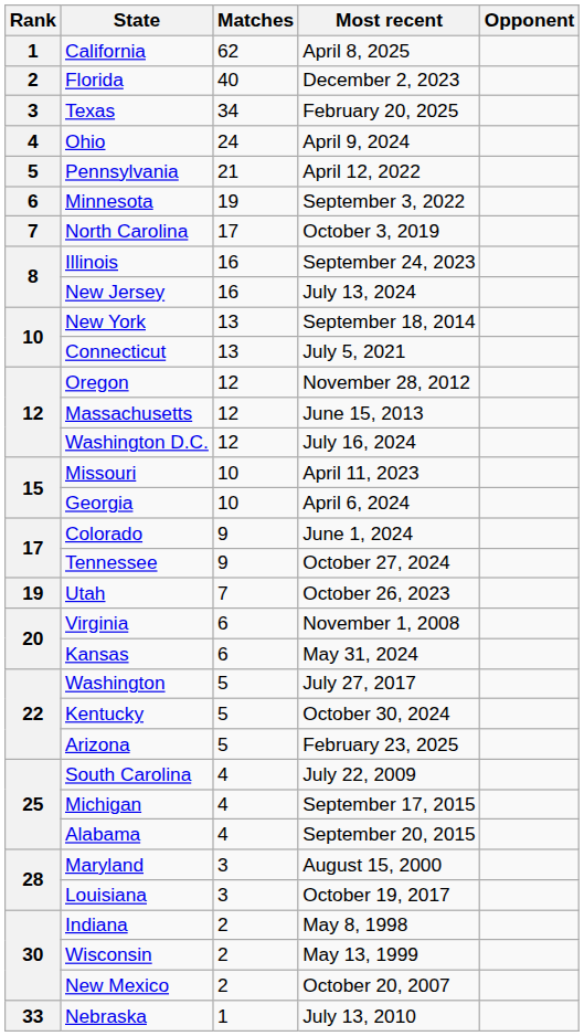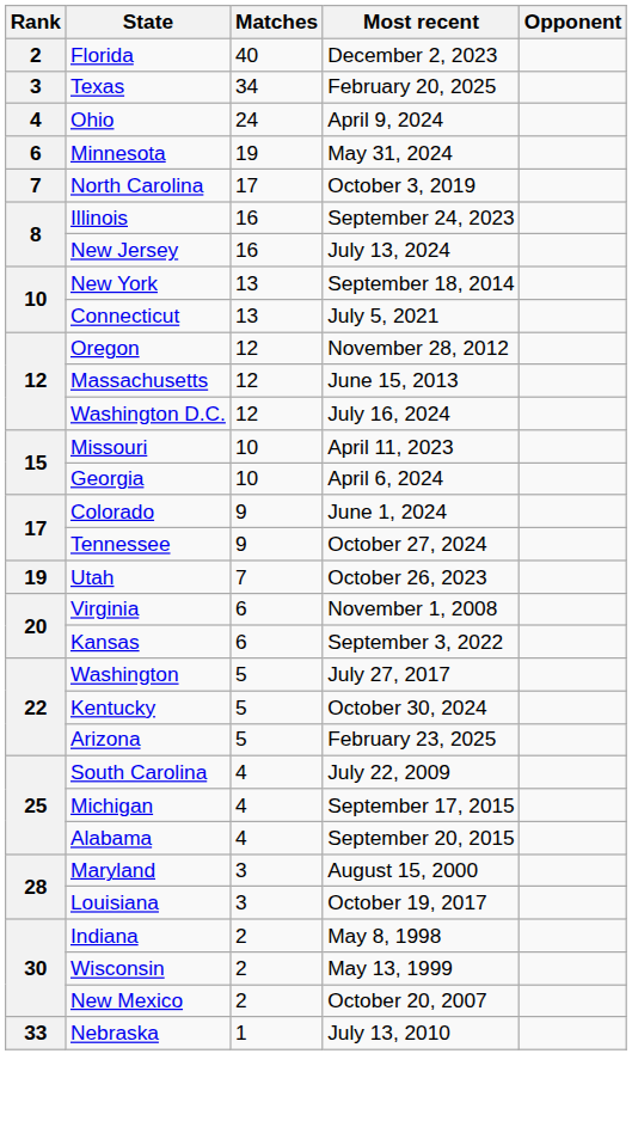- row: 1 | California | 62 | April 8, 2025
- row: 5 | Pennsylvania | 21 | April 12, 2022
Minnesota | Most recent: September 3, 2022 -> May 31, 2024
Kansas | Most recent: May 31, 2024 -> September 3, 2022
